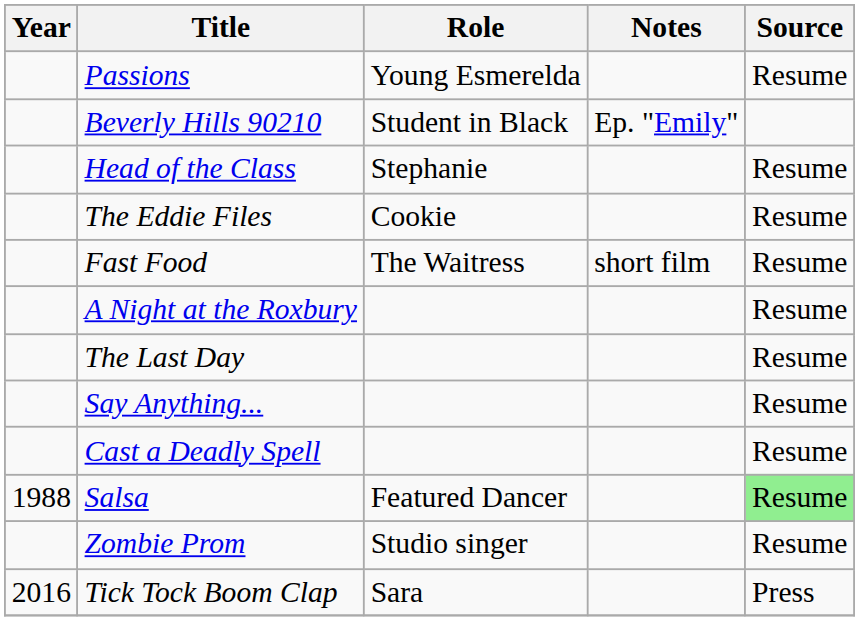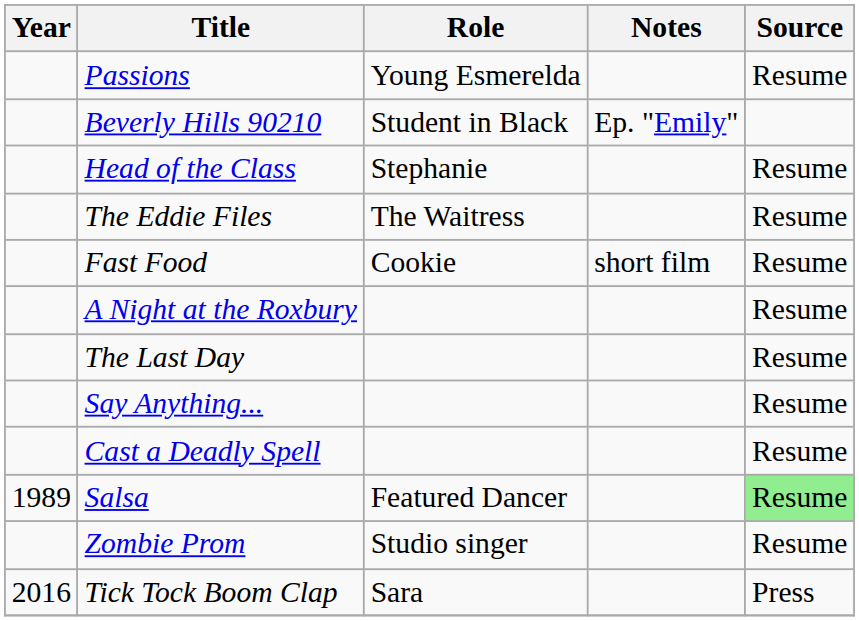The Eddie Files | Role: Cookie -> The Waitress
Fast Food | Role: The Waitress -> Cookie
Salsa | Year: 1988 -> 1989
